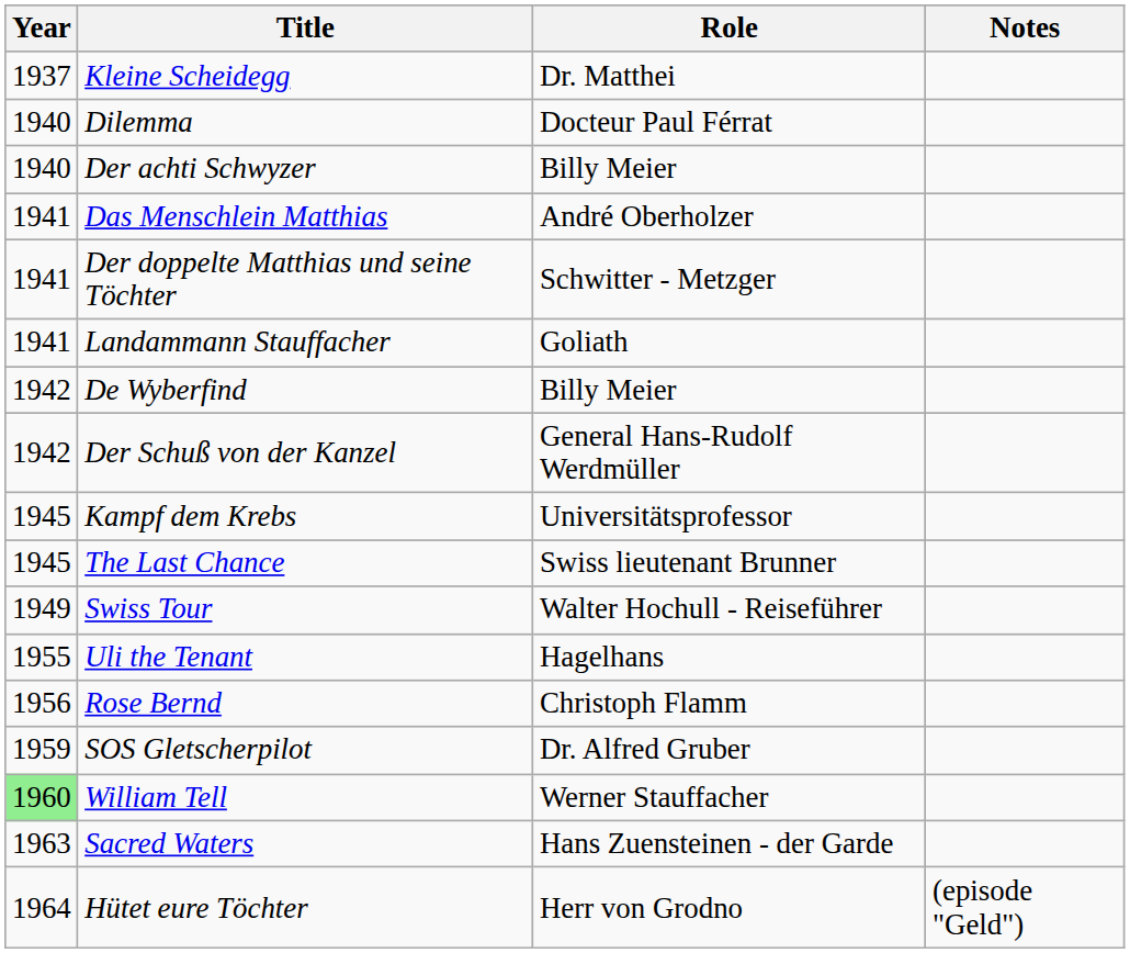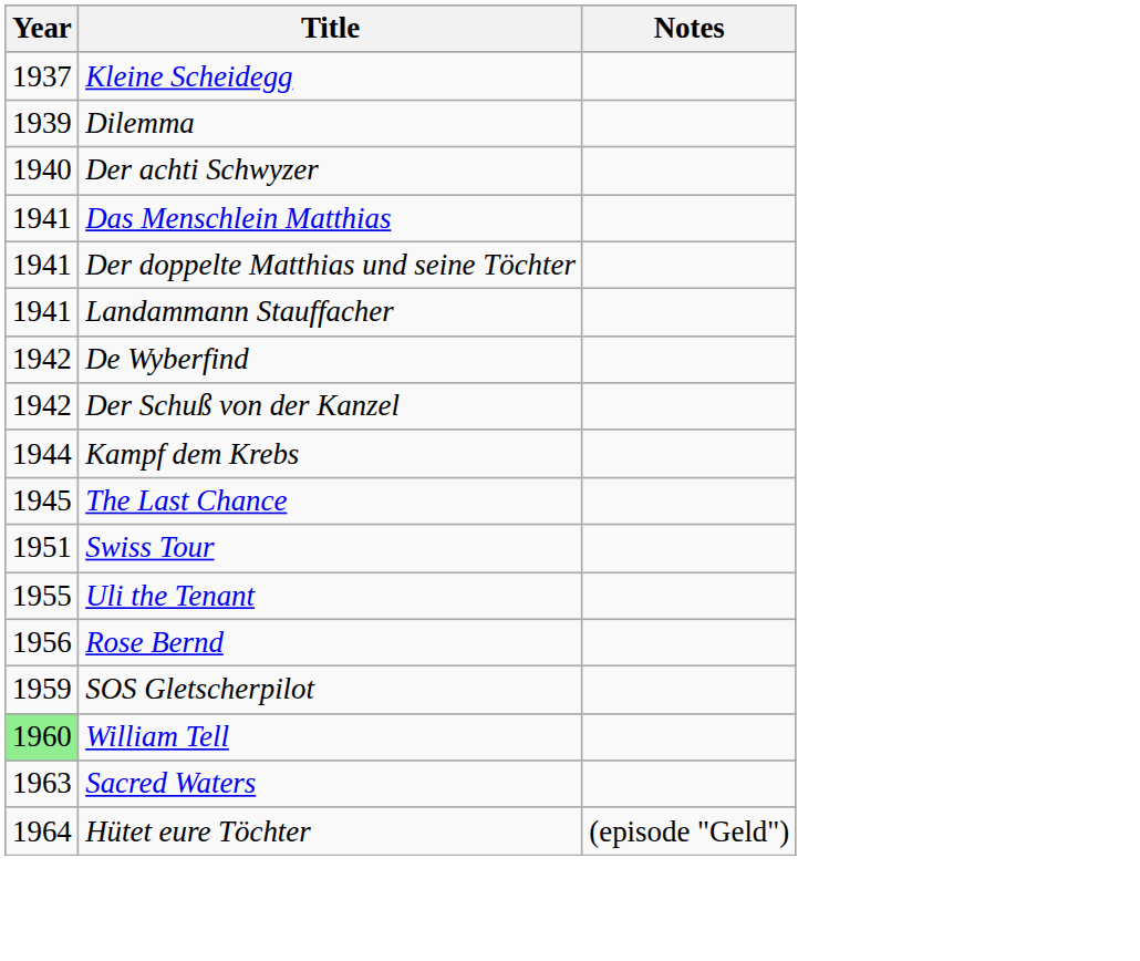- column: Role | Dr. Matthei | Docteur Paul Férrat | Billy Meier | André Oberholzer | Schwitter - Metzger | Goliath | Billy Meier | General Hans-Rudolf Werdmüller | Universitätsprofessor | Swiss lieutenant Brunner | Walter Hochull - Reiseführer | Hagelhans | Christoph Flamm | Dr. Alfred Gruber | Werner Stauffacher | Hans Zuensteinen - der Garde | Herr von Grodno
Dilemma | Year: 1940 -> 1939
Kampf dem Krebs | Year: 1945 -> 1944
Swiss Tour | Year: 1949 -> 1951
